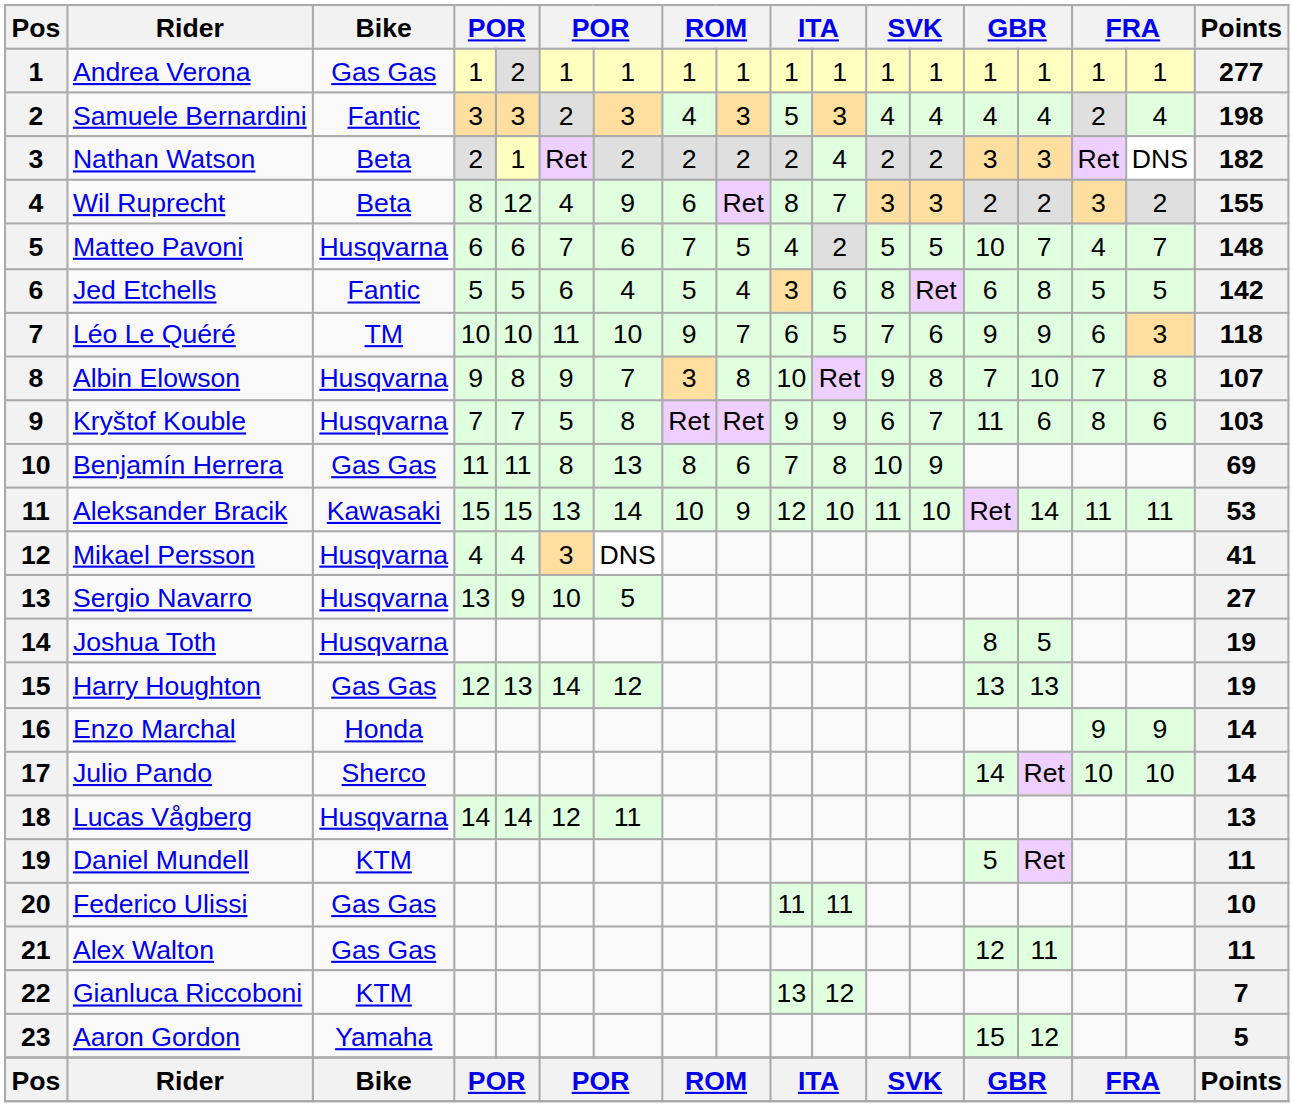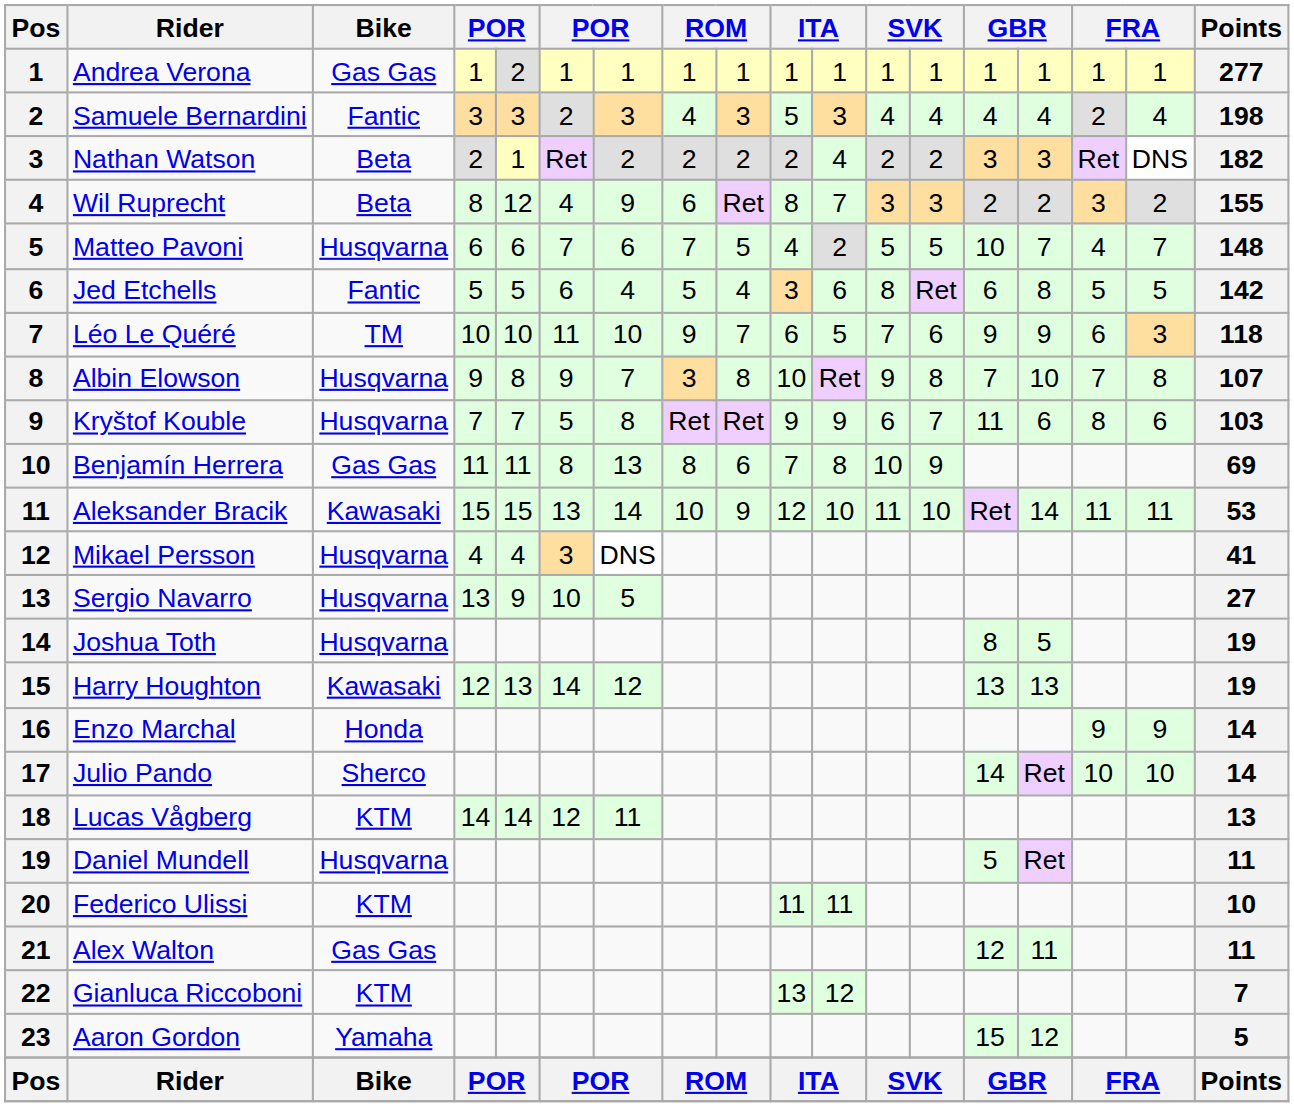Harry Houghton | Bike: Gas Gas -> Kawasaki
Lucas Vågberg | Bike: Husqvarna -> KTM
Daniel Mundell | Bike: KTM -> Husqvarna
Federico Ulissi | Bike: Gas Gas -> KTM
